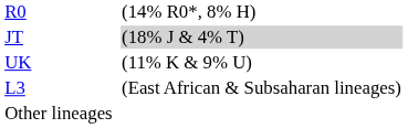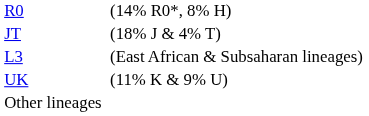JT | column 3: lightgrey background -> no background
rows swapped: UK <-> L3
